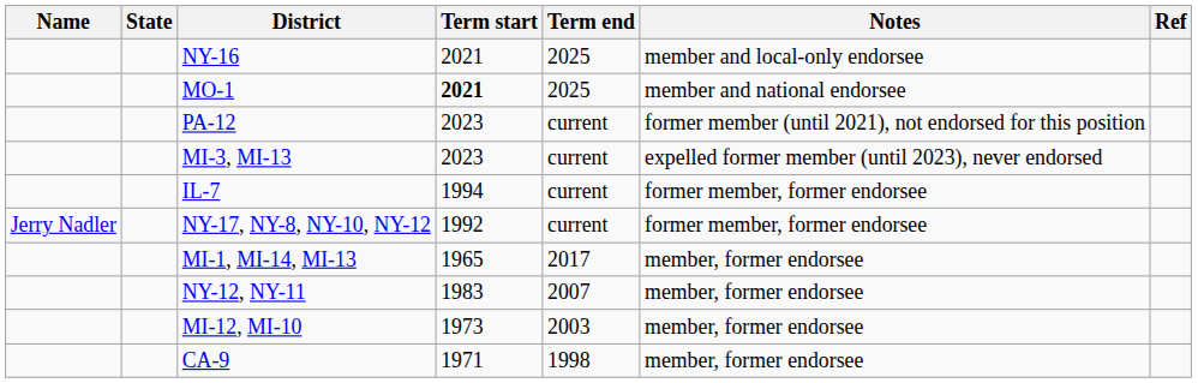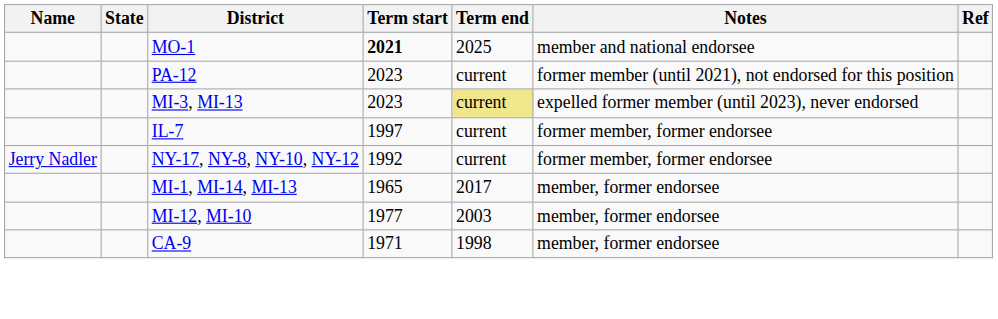- row: NY-16 | 2021 | 2025 | member and local-only endorsee
MI-3, MI-13 | Term end: no background -> khaki background
IL-7 | Term start: 1994 -> 1997
- row: NY-12, NY-11 | 1983 | 2007 | member, former endorsee
MI-12, MI-10 | Term start: 1973 -> 1977
